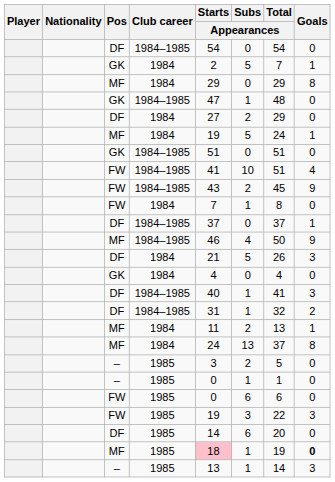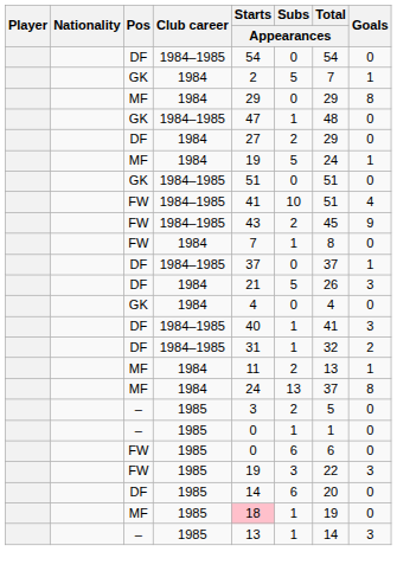- row: MF | 1984–1985 | 46 | 4 | 50 | 9
MF / 1985 | Goals: bold -> normal
